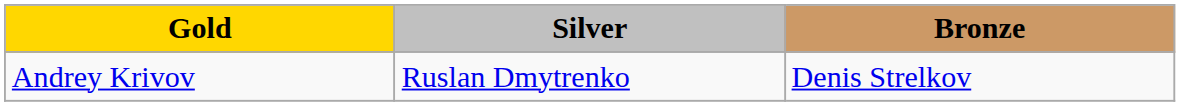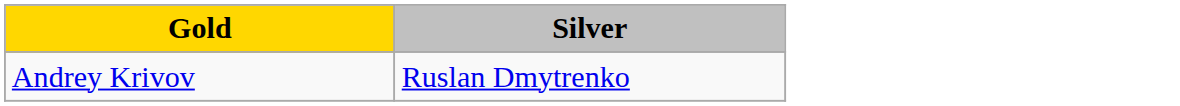- column: Bronze | Denis Strelkov
